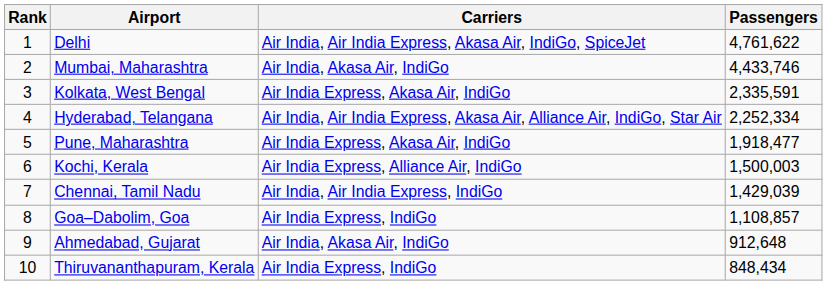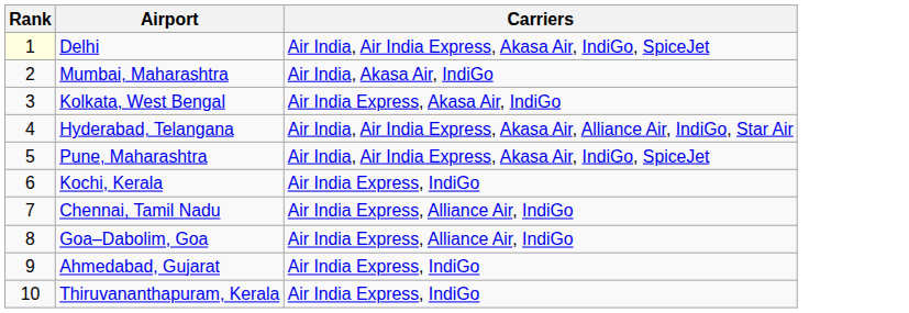- column: Passengers | 4,761,622 | 4,433,746 | 2,335,591 | 2,252,334 | 1,918,477 | 1,500,003 | 1,429,039 | 1,108,857 | 912,648 | 848,434
Delhi | Rank: no background -> lightyellow background
Pune, Maharashtra | Carriers: Air India Express, Akasa Air, IndiGo -> Air India, Air India Express, Akasa Air, IndiGo, SpiceJet
Kochi, Kerala | Carriers: Air India Express, Alliance Air, IndiGo -> Air India Express, IndiGo
Chennai, Tamil Nadu | Carriers: Air India, Air India Express, IndiGo -> Air India Express, Alliance Air, IndiGo
Goa–Dabolim, Goa | Carriers: Air India Express, IndiGo -> Air India Express, Alliance Air, IndiGo
Ahmedabad, Gujarat | Carriers: Air India, Akasa Air, IndiGo -> Air India Express, IndiGo
